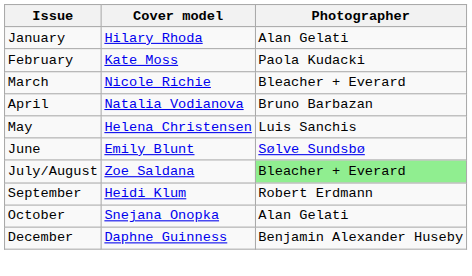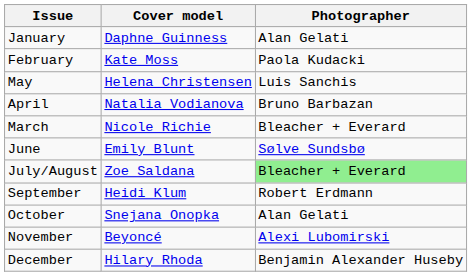January | Cover model: Hilary Rhoda -> Daphne Guinness
rows swapped: March <-> May
+ row: November | Beyoncé | Alexi Lubomirski
December | Cover model: Daphne Guinness -> Hilary Rhoda
